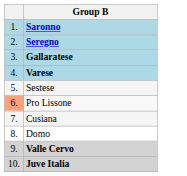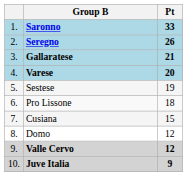+ column: Pt | 33 | 26 | 21 | 20 | 19 | 18 | 15 | 12 | 12 | 9
Pro Lissone | column 1: lightsalmon background -> no background
